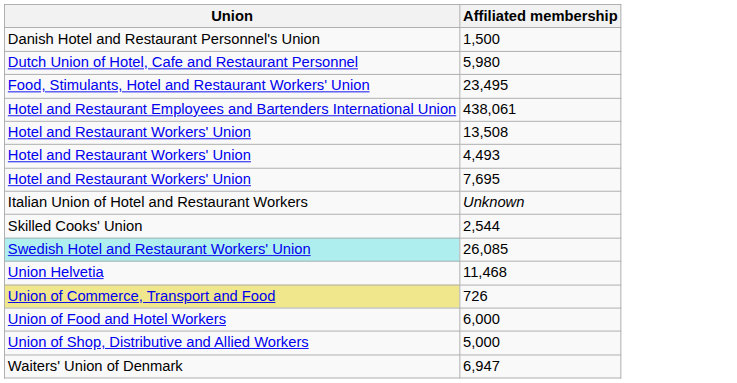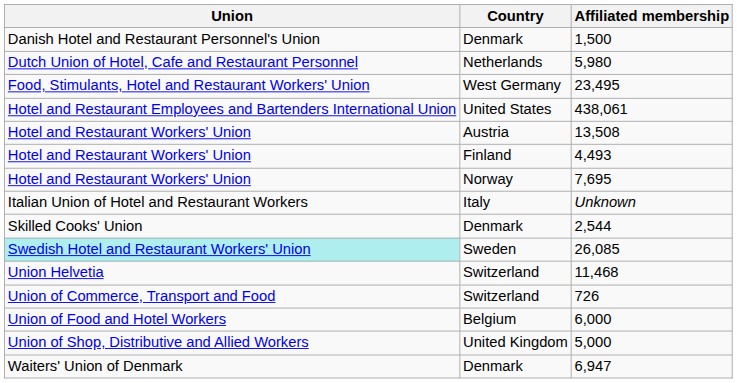+ column: Country | Denmark | Netherlands | West Germany | United States | Austria | Finland | Norway | Italy | Denmark | Sweden | Switzerland | Switzerland | Belgium | United Kingdom | Denmark
726 | Union: khaki background -> no background
